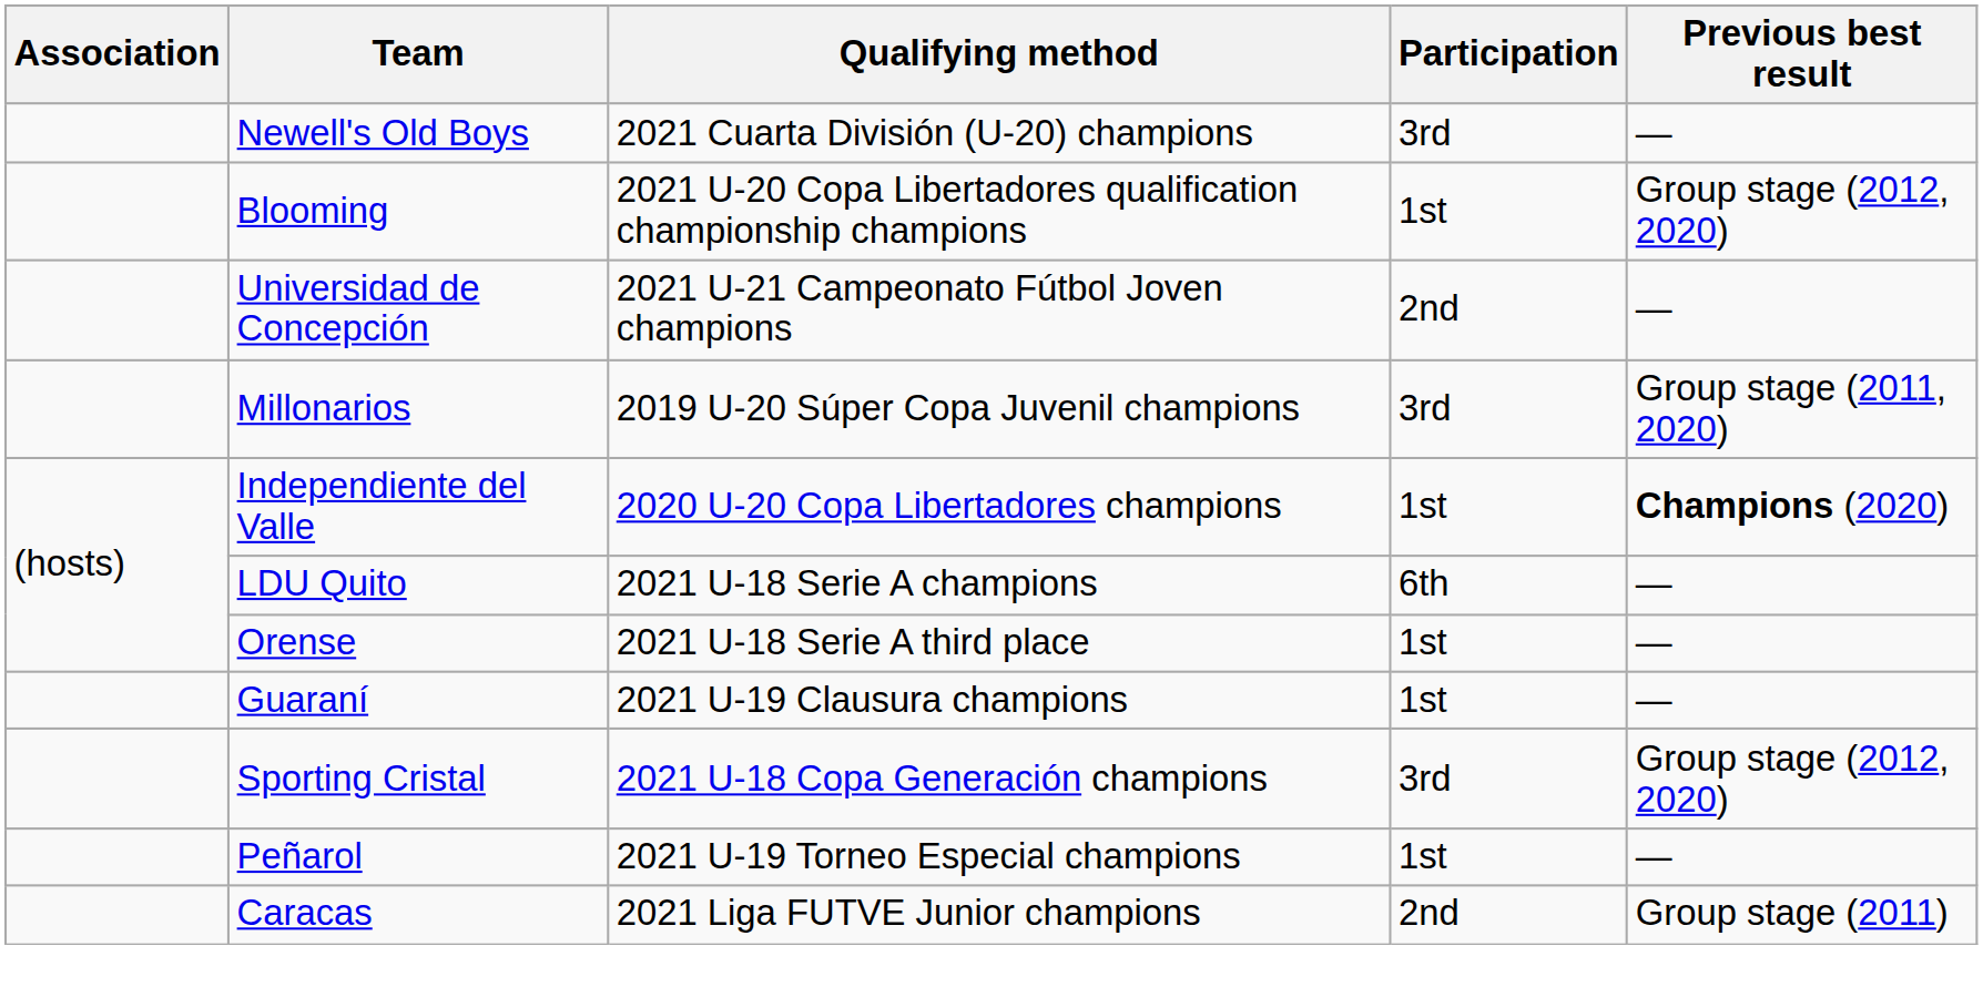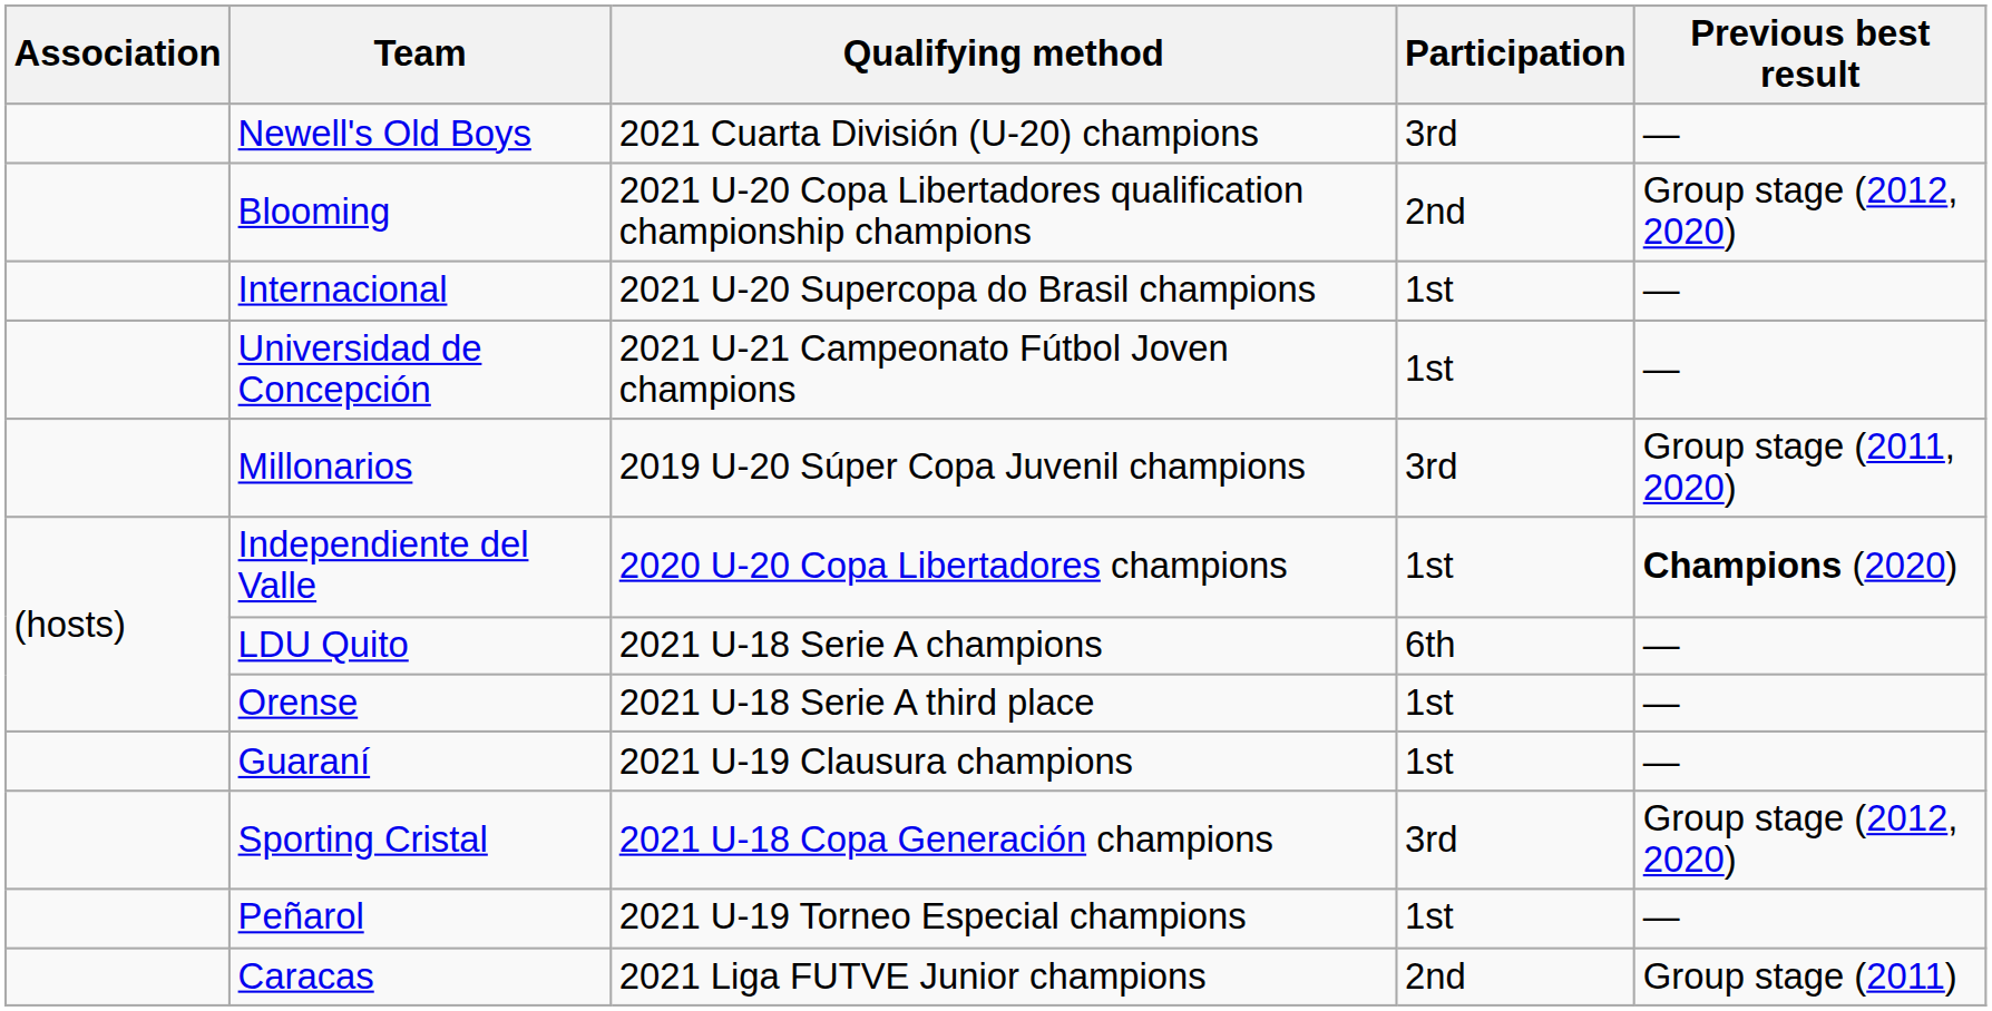Blooming | Participation: 1st -> 2nd
+ row: Internacional | 2021 U-20 Supercopa do Brasil champions | 1st | —
Universidad de Concepción | Participation: 2nd -> 1st
